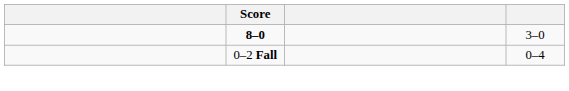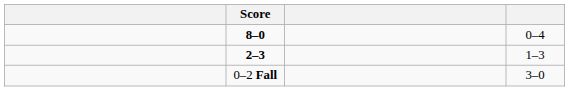8–0 | column 4: 3–0 -> 0–4
+ row: 2–3 | 1–3
0–2 Fall | column 4: 0–4 -> 3–0
